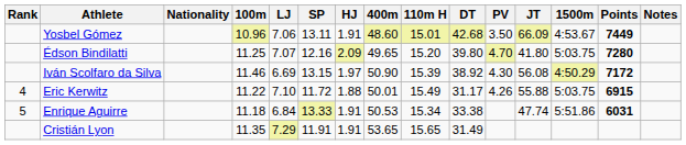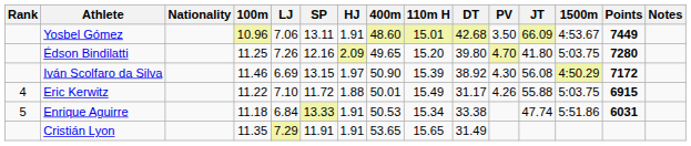Édson Bindilatti | LJ: 7.07 -> 7.26
